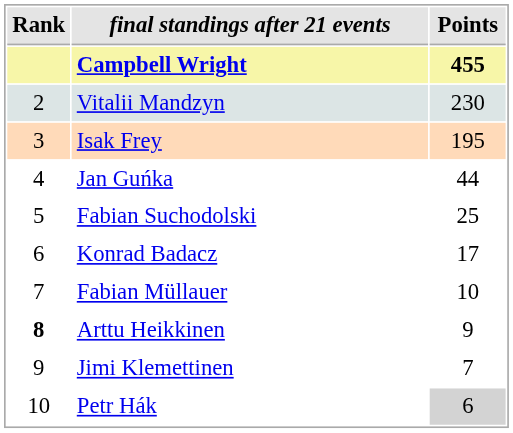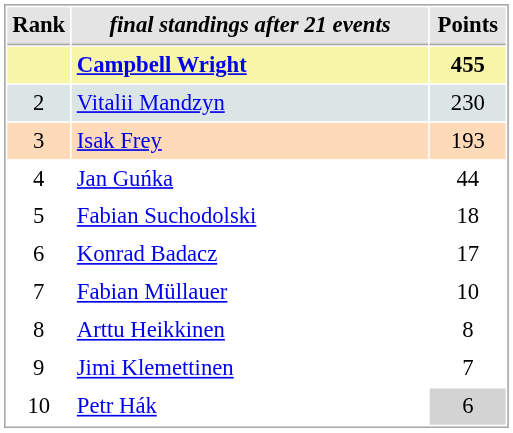Isak Frey | Points: 195 -> 193
Fabian Suchodolski | Points: 25 -> 18
Arttu Heikkinen | Rank: bold -> normal
Arttu Heikkinen | Points: 9 -> 8
